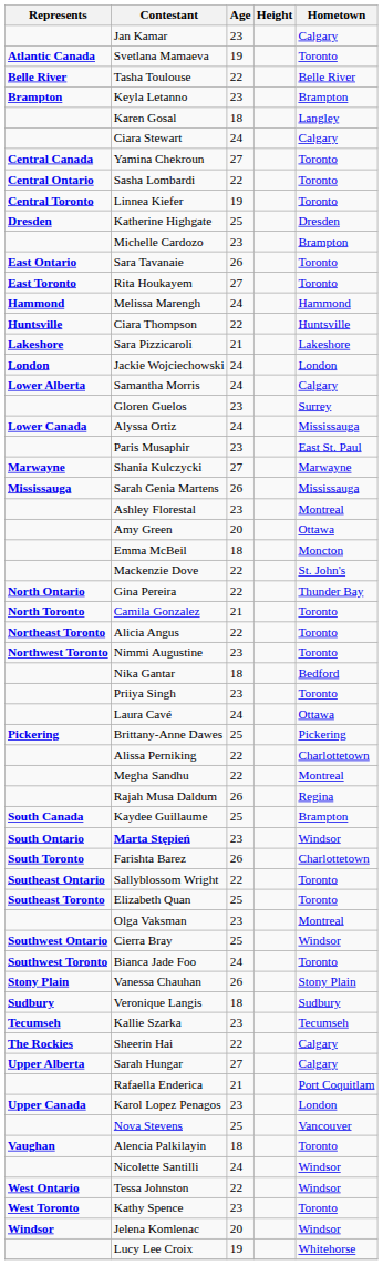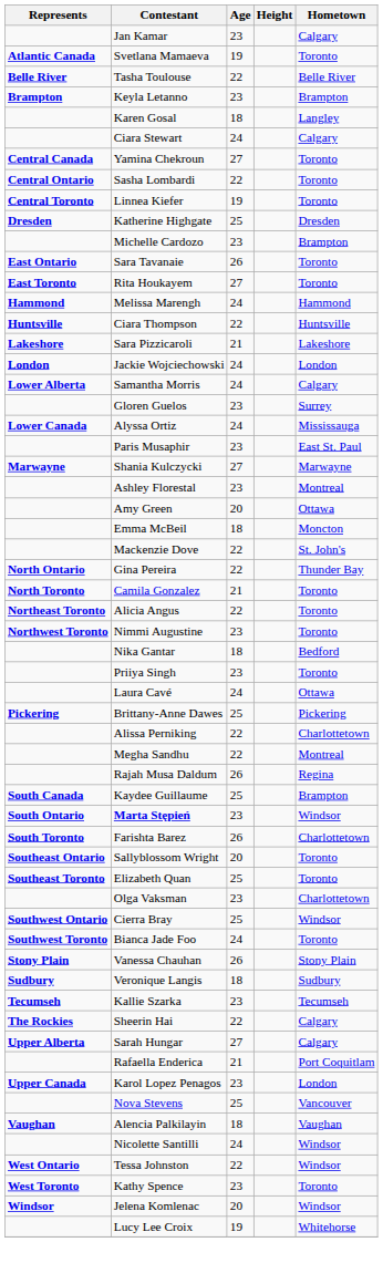- row: Mississauga | Sarah Genia Martens | 26 | Mississauga
Sallyblossom Wright | Age: 22 -> 20
Olga Vaksman | Hometown: Montreal -> Charlottetown
Alencia Palkilayin | Hometown: Toronto -> Vaughan
